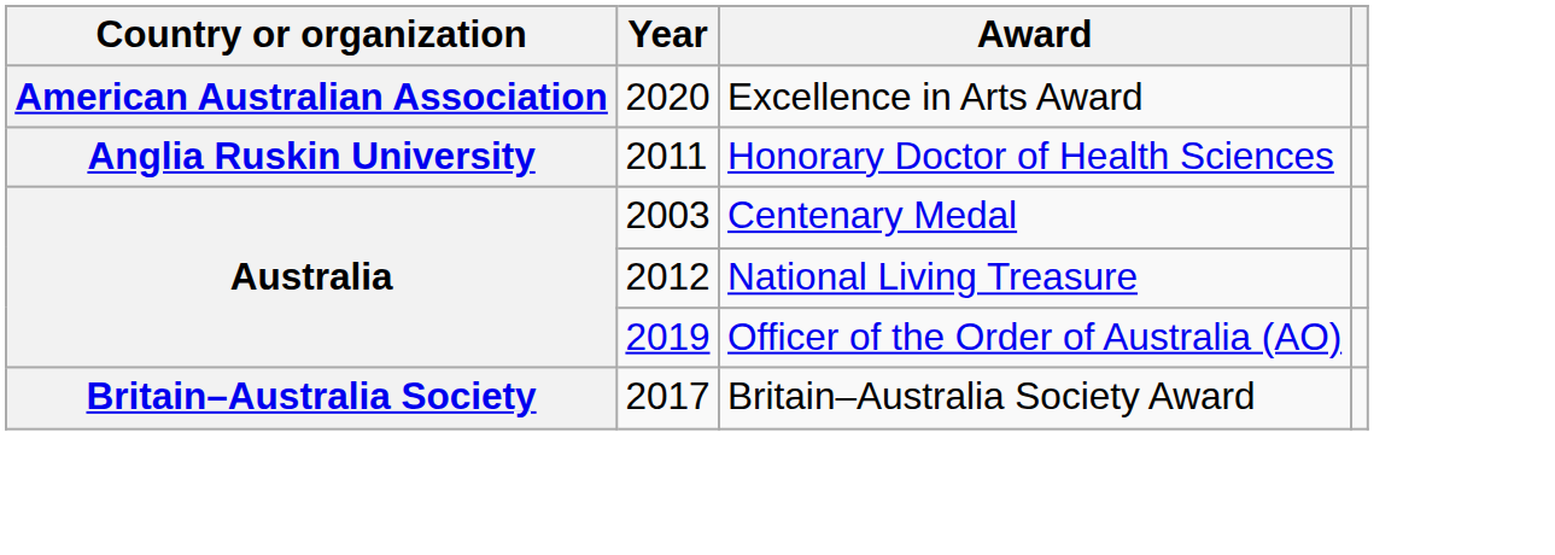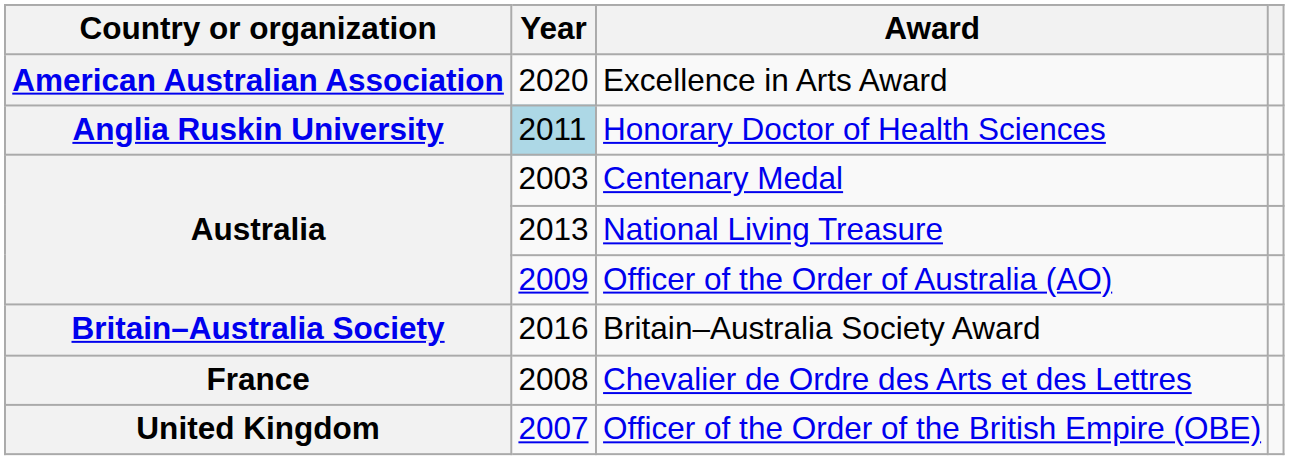Honorary Doctor of Health Sciences | Year: no background -> lightblue background
National Living Treasure | Year: 2012 -> 2013
Officer of the Order of Australia (AO) | Year: 2019 -> 2009
Britain–Australia Society Award | Year: 2017 -> 2016
+ row: France | 2008 | Chevalier de Ordre des Arts et des Lettres
+ row: United Kingdom | 2007 | Officer of the Order of the British Empire (OBE)
